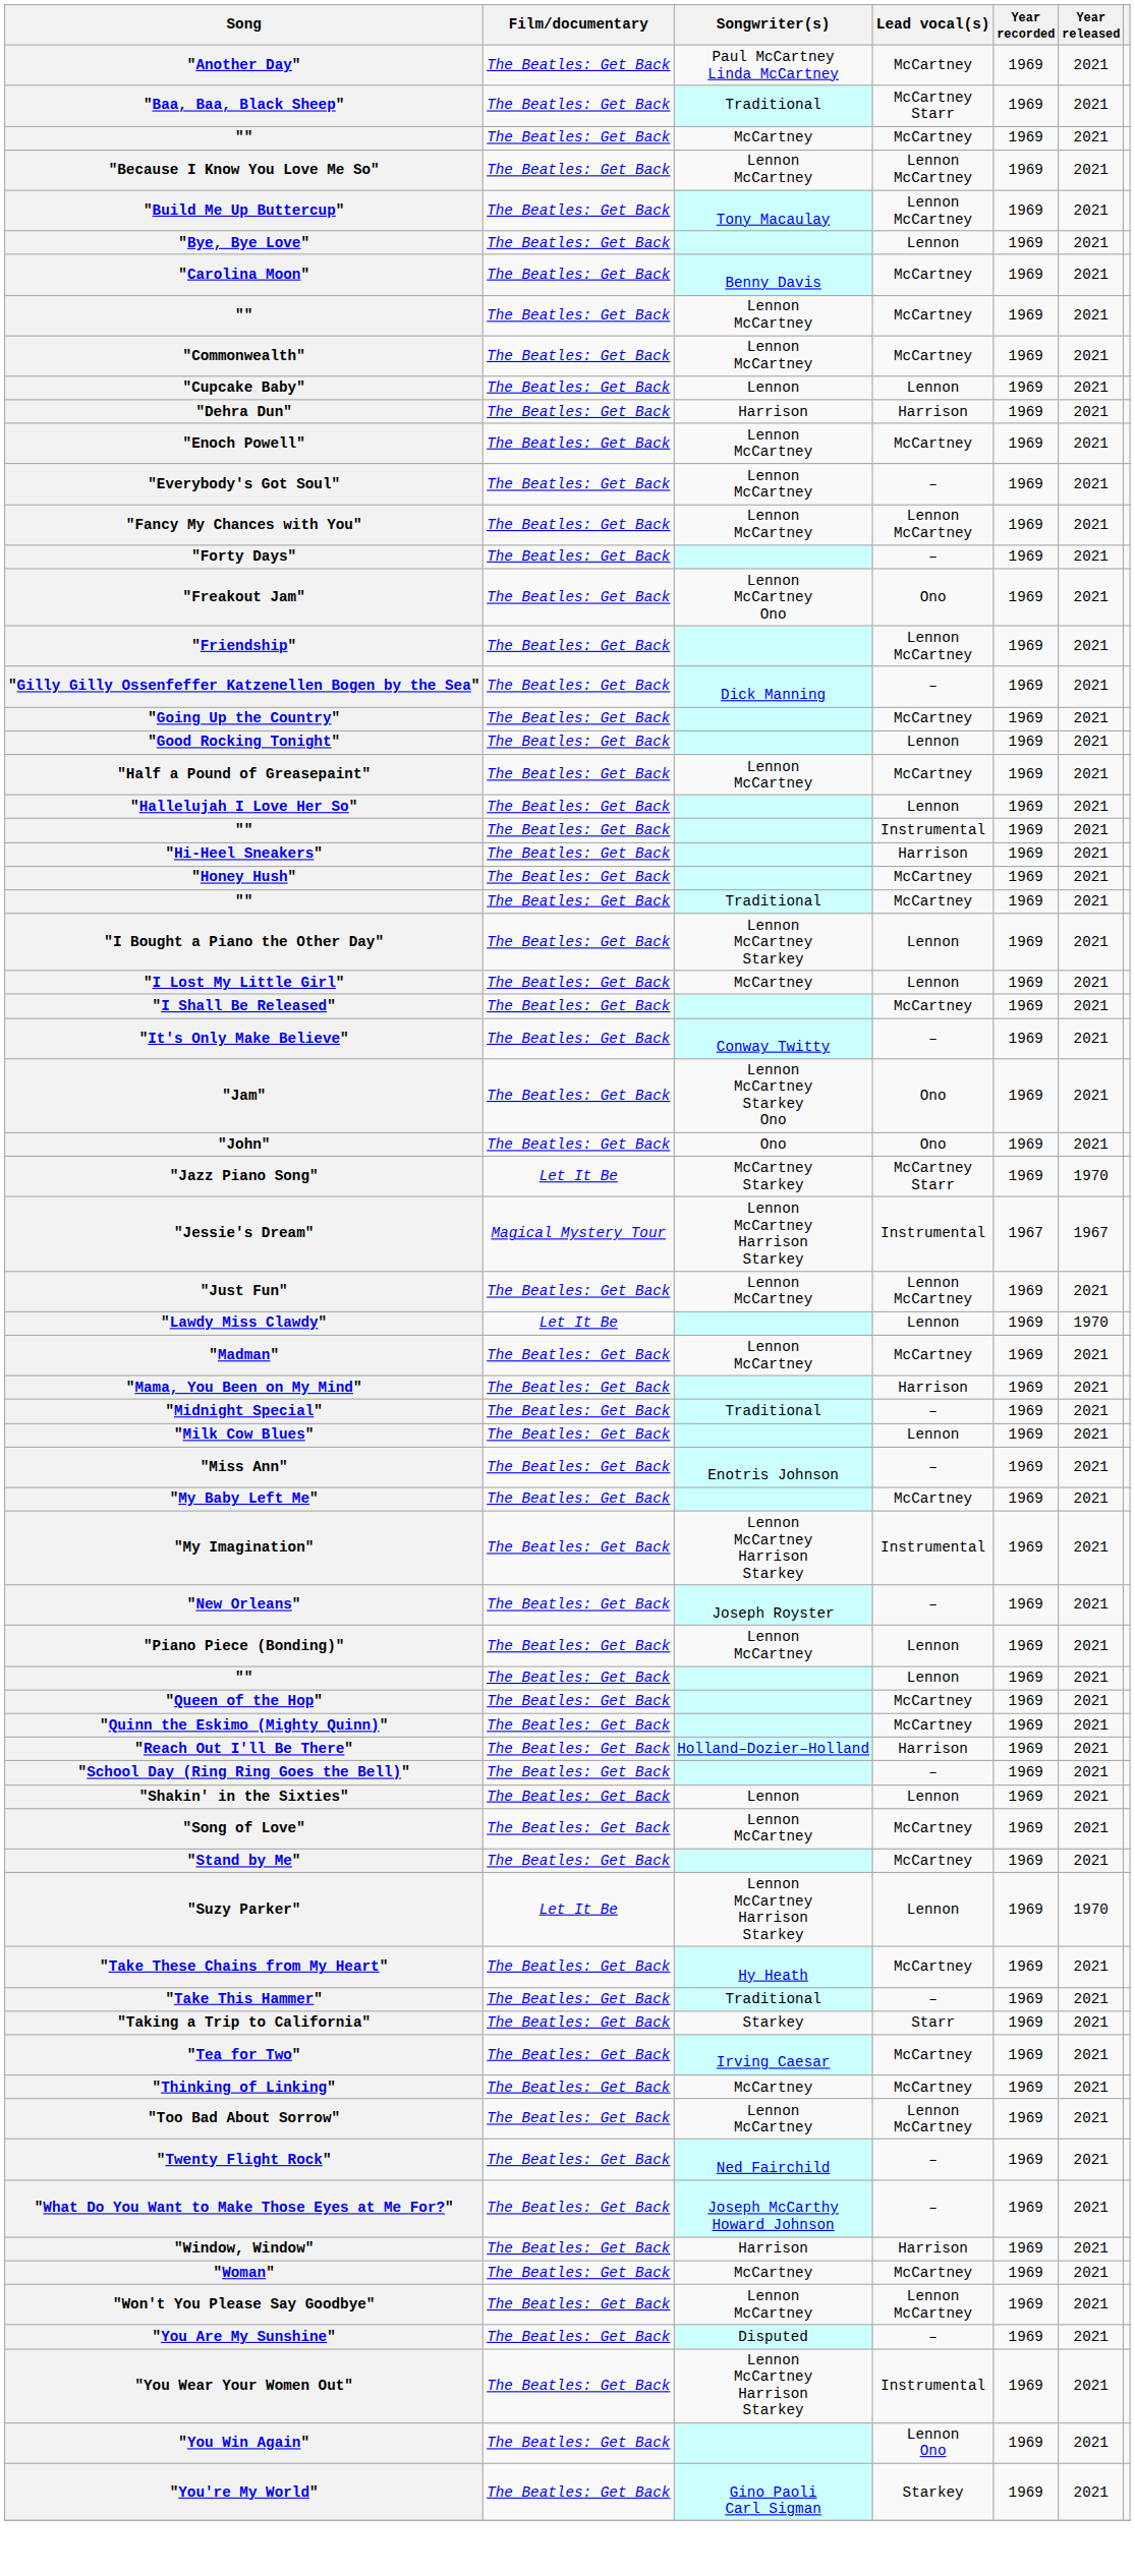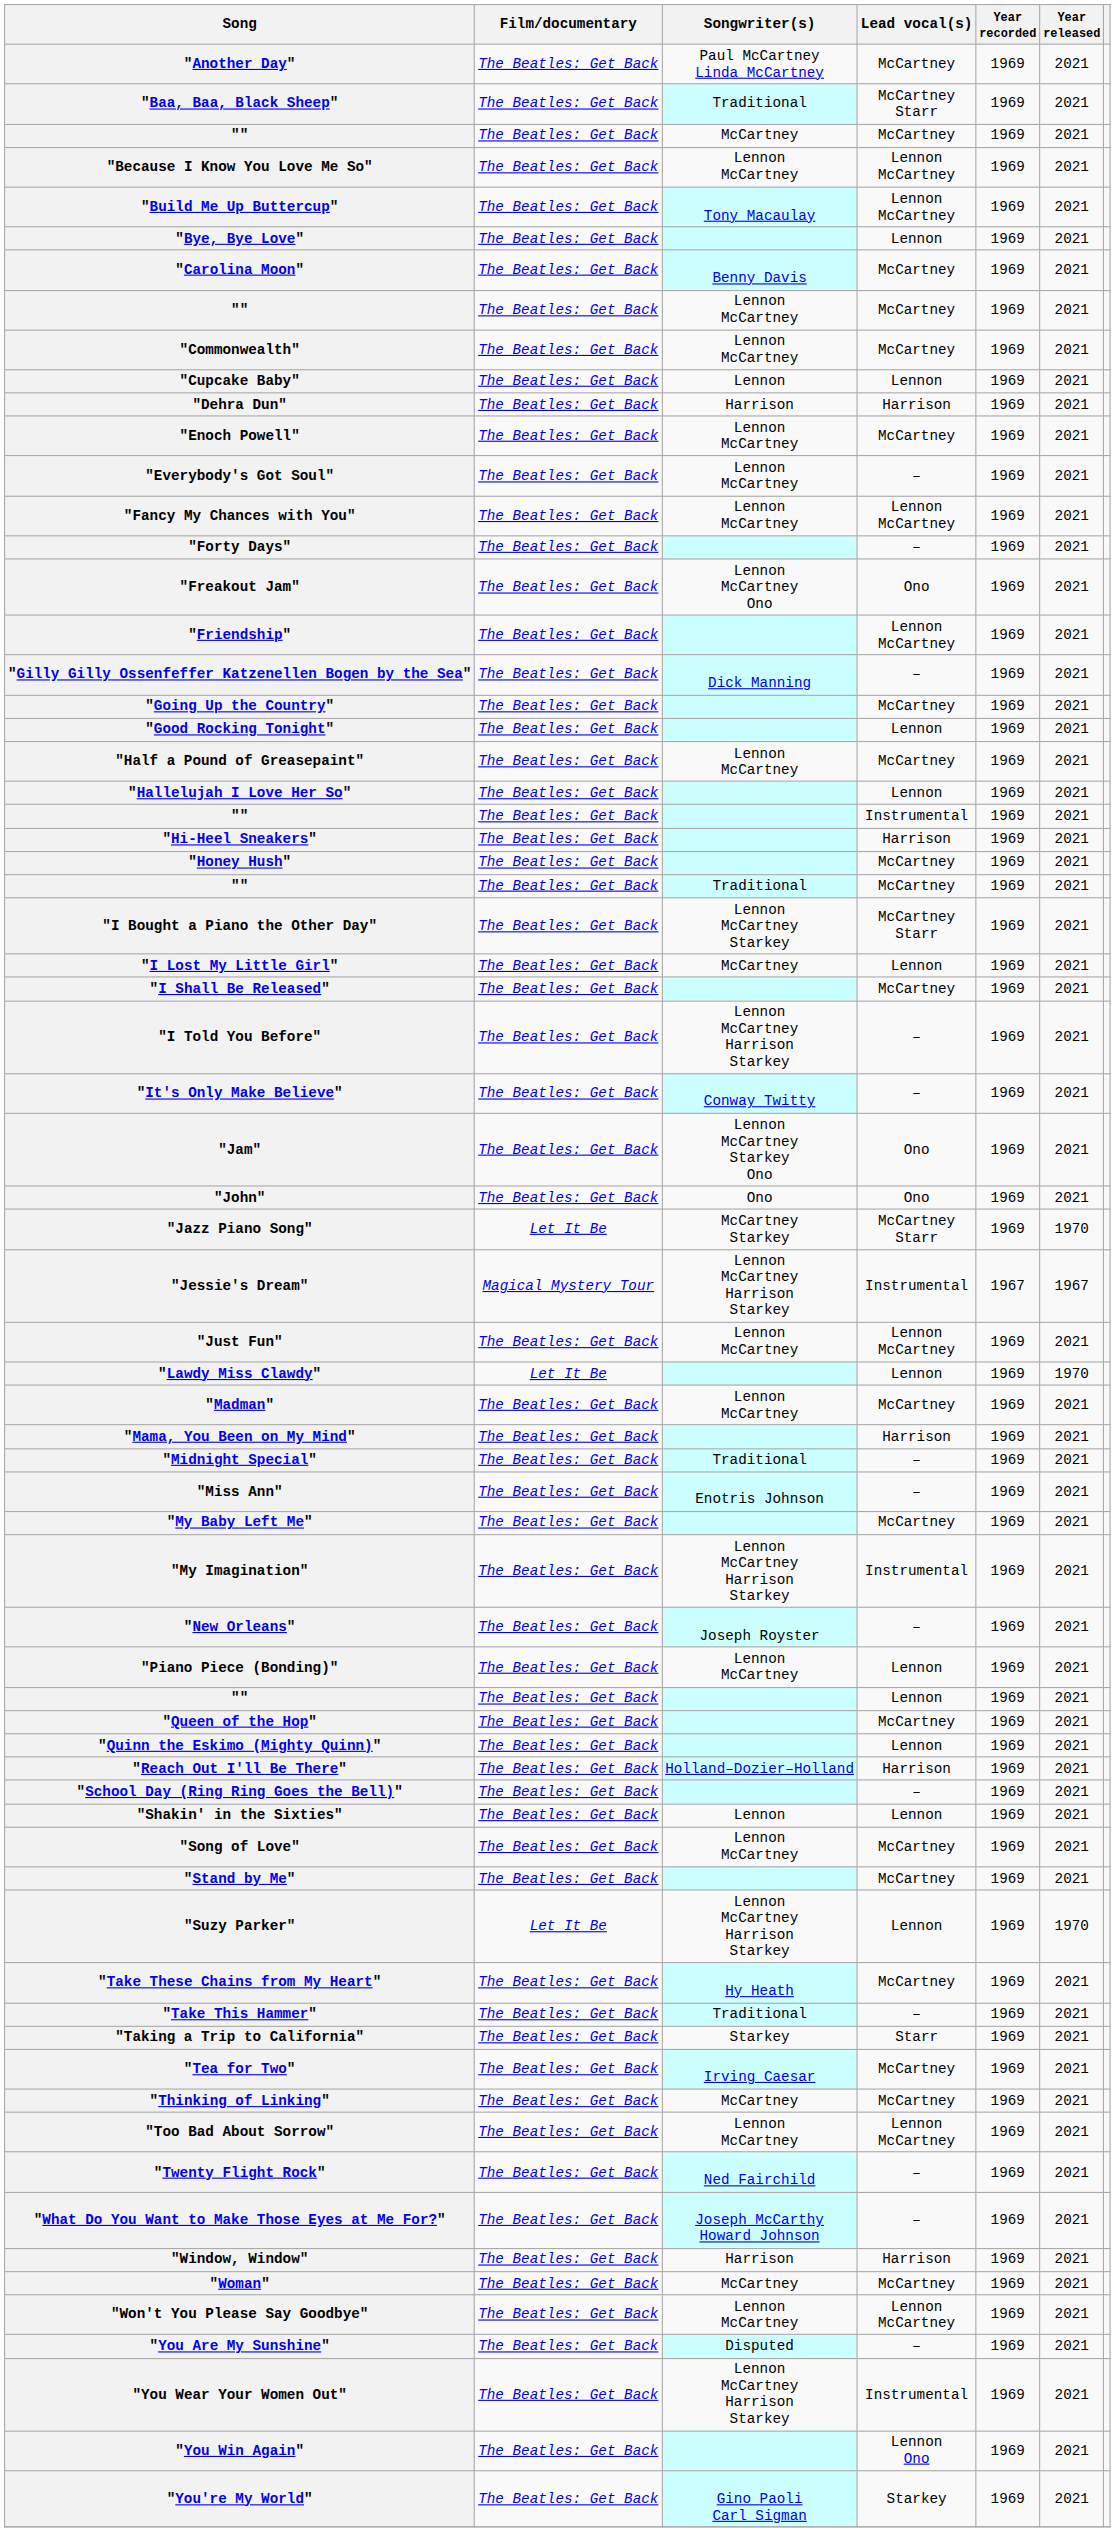"I Bought a Piano the Other Day" | Lead vocal(s): Lennon -> McCartney Starr
+ row: "I Told You Before" | The Beatles: Get Back | Lennon McCartney Harrison Starkey | – | 1969 | 2021
- row: "Milk Cow Blues" | The Beatles: Get Back | Lennon | 1969 | 2021
"Quinn the Eskimo (Mighty Quinn)" | Lead vocal(s): McCartney -> Lennon
